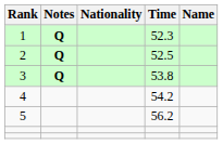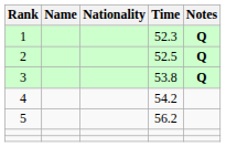columns swapped: Name <-> Notes
